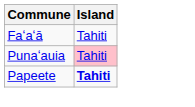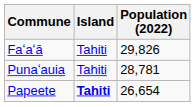+ column: Population (2022) | 29,826 | 28,781 | 26,654
Punaʻauia | Island: pink background -> no background
